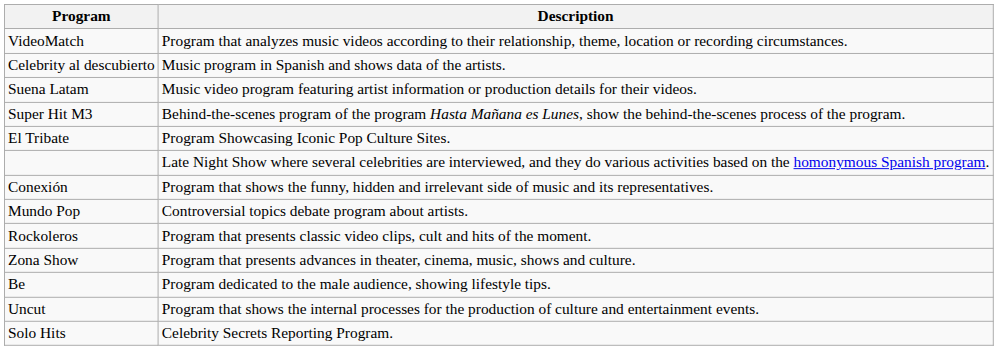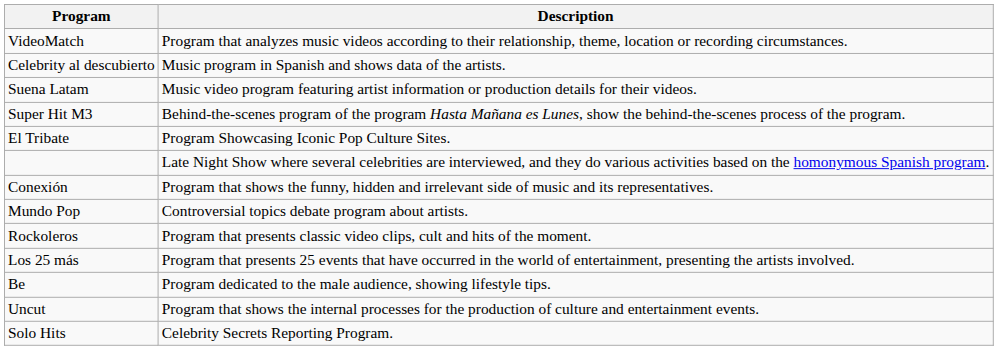- row: Zona Show | Program that presents advances in theater, cinema, music, shows and culture.
+ row: Los 25 más | Program that presents 25 events that have occurred in the world of entertainment, presenting the artists involved.
